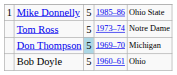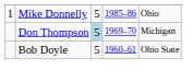Mike Donnelly | column 5: Ohio State -> Ohio
- row: Tom Ross | 5 | 1973–74 | Notre Dame
Bob Doyle | column 5: Ohio -> Ohio State
